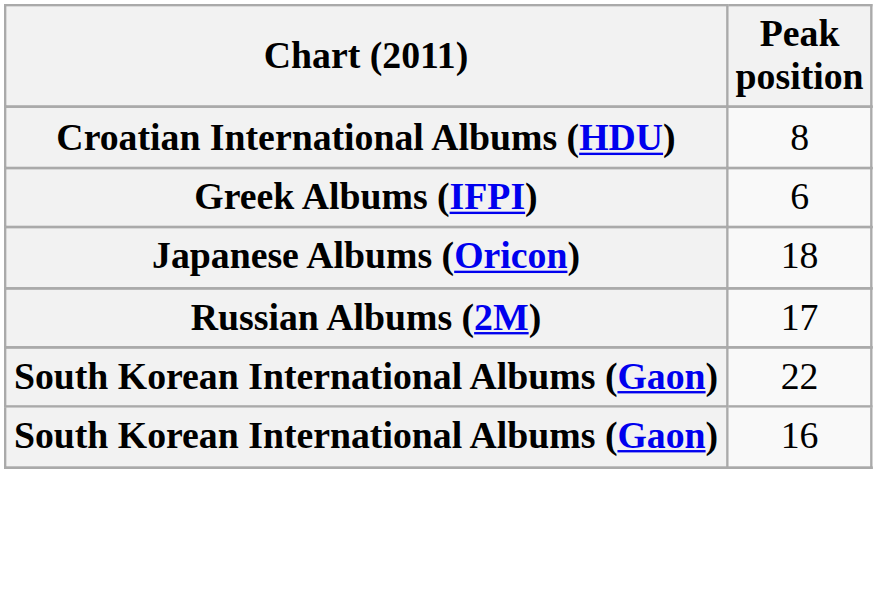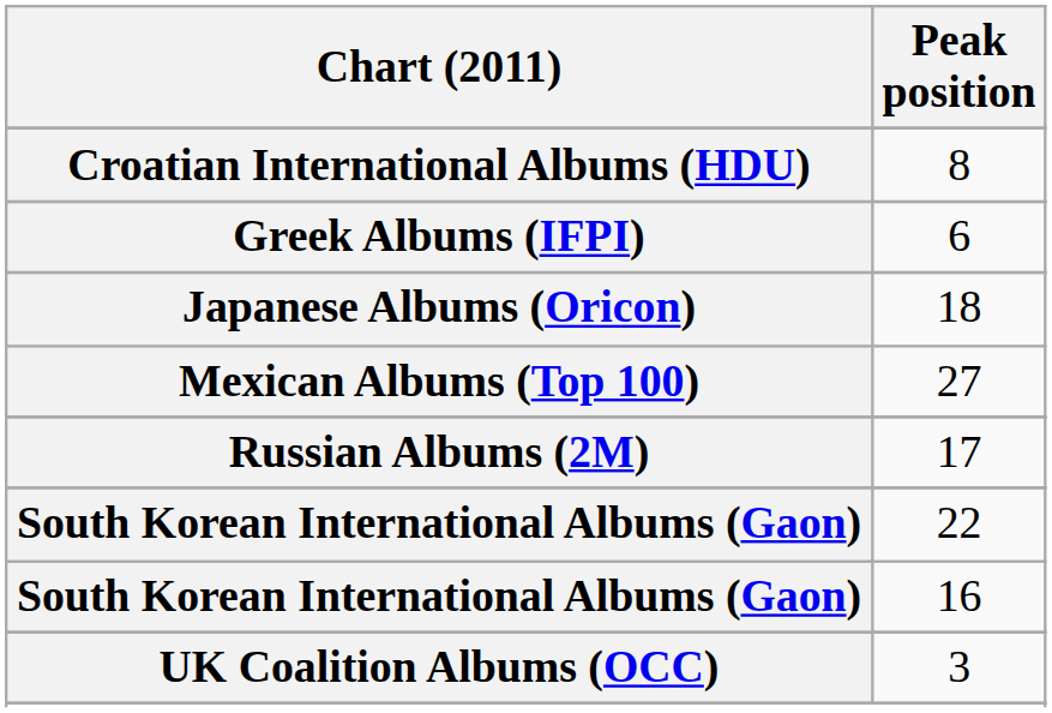+ row: Mexican Albums (Top 100) | 27
+ row: UK Coalition Albums (OCC) | 3
